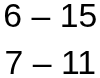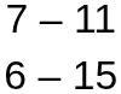rows swapped: 7 – 11 <-> 6 – 15
